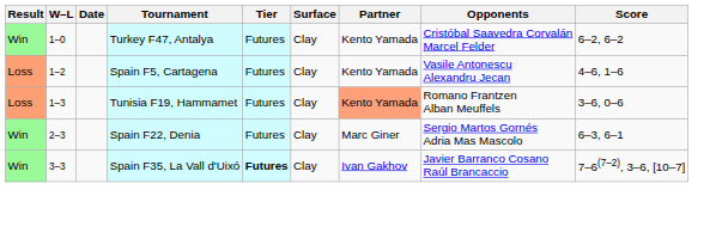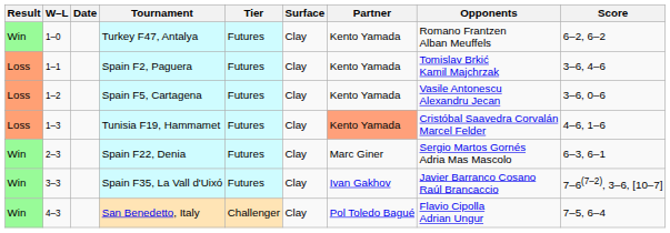Turkey F47, Antalya | Opponents: Cristóbal Saavedra Corvalán Marcel Felder -> Romano Frantzen Alban Meuffels
+ row: Loss | 1–1 | Spain F2, Paguera | Futures | Clay | Kento Yamada | Tomislav Brkić Kamil Majchrzak | 3–6, 4–6
Spain F5, Cartagena | Score: 4–6, 1–6 -> 3–6, 0–6
Tunisia F19, Hammamet | Opponents: Romano Frantzen Alban Meuffels -> Cristóbal Saavedra Corvalán Marcel Felder
Tunisia F19, Hammamet | Score: 3–6, 0–6 -> 4–6, 1–6
Spain F35, La Vall d'Uixó | Tier: bold -> normal
+ row: Win | 4–3 | San Benedetto, Italy | Challenger | Clay | Pol Toledo Bagué | Flavio Cipolla Adrian Ungur | 7–5, 6–4
